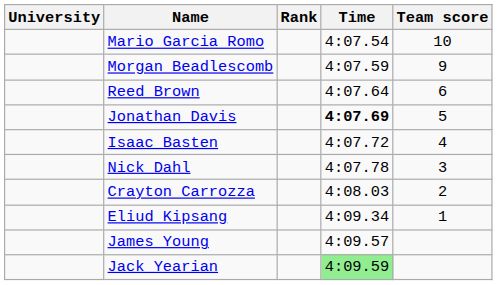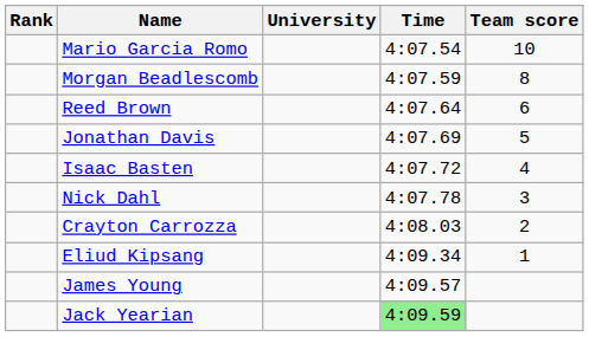columns swapped: Rank <-> University
Morgan Beadlescomb | Team score: 9 -> 8
Jonathan Davis | Time: bold -> normal
